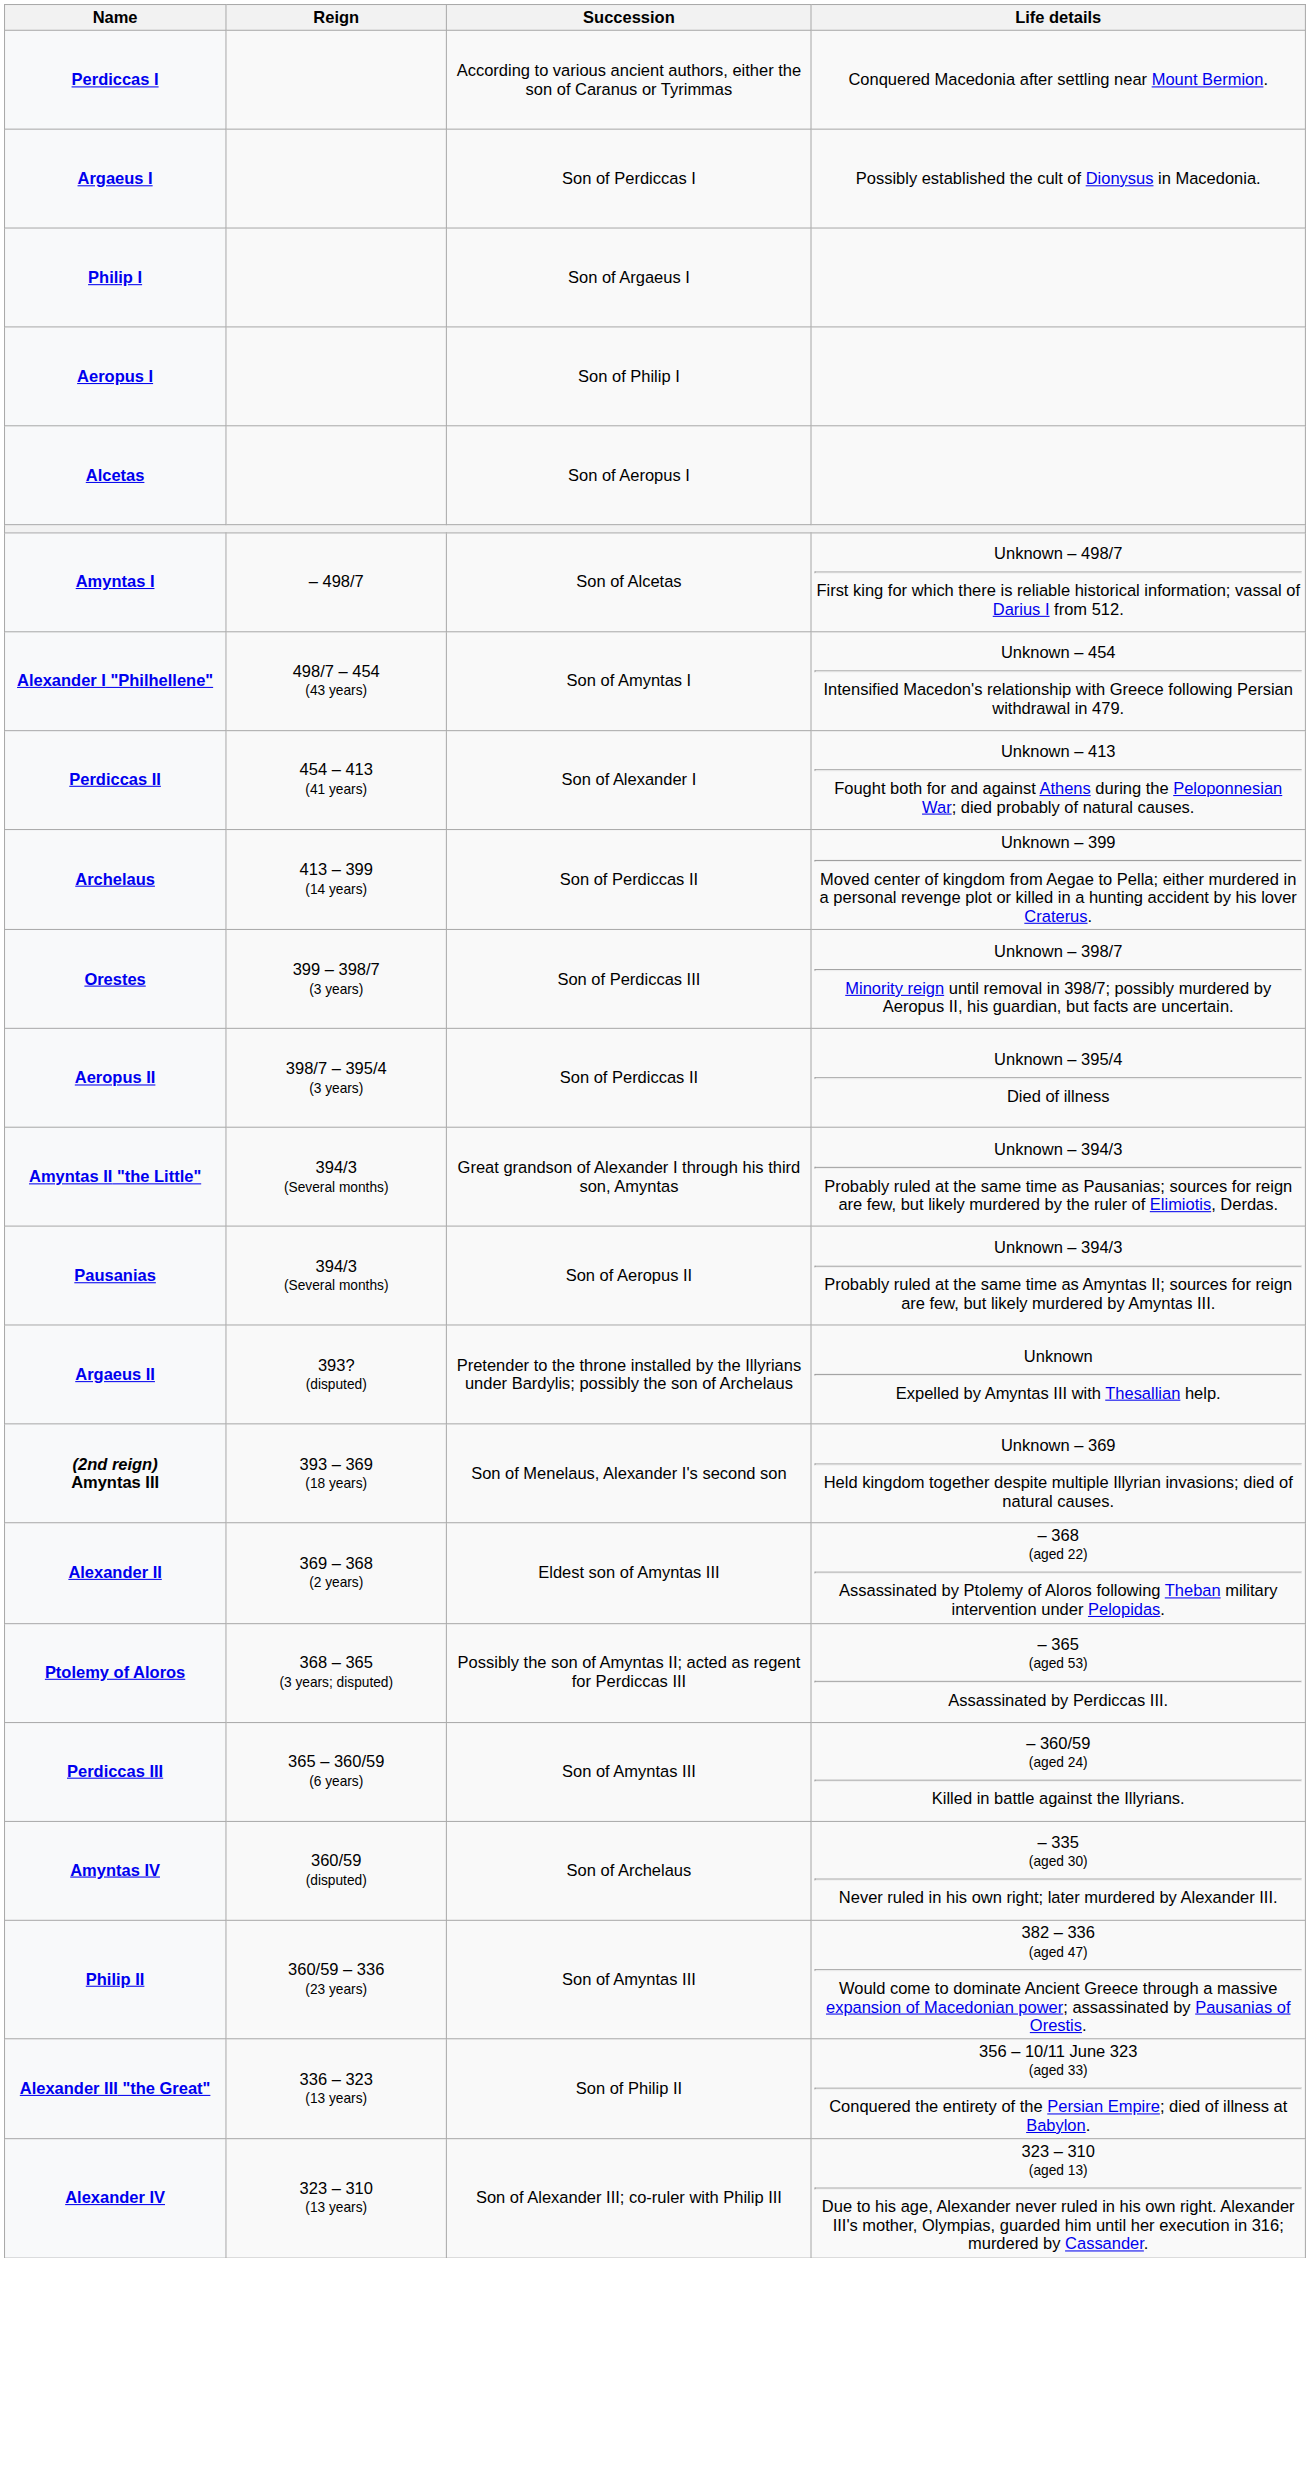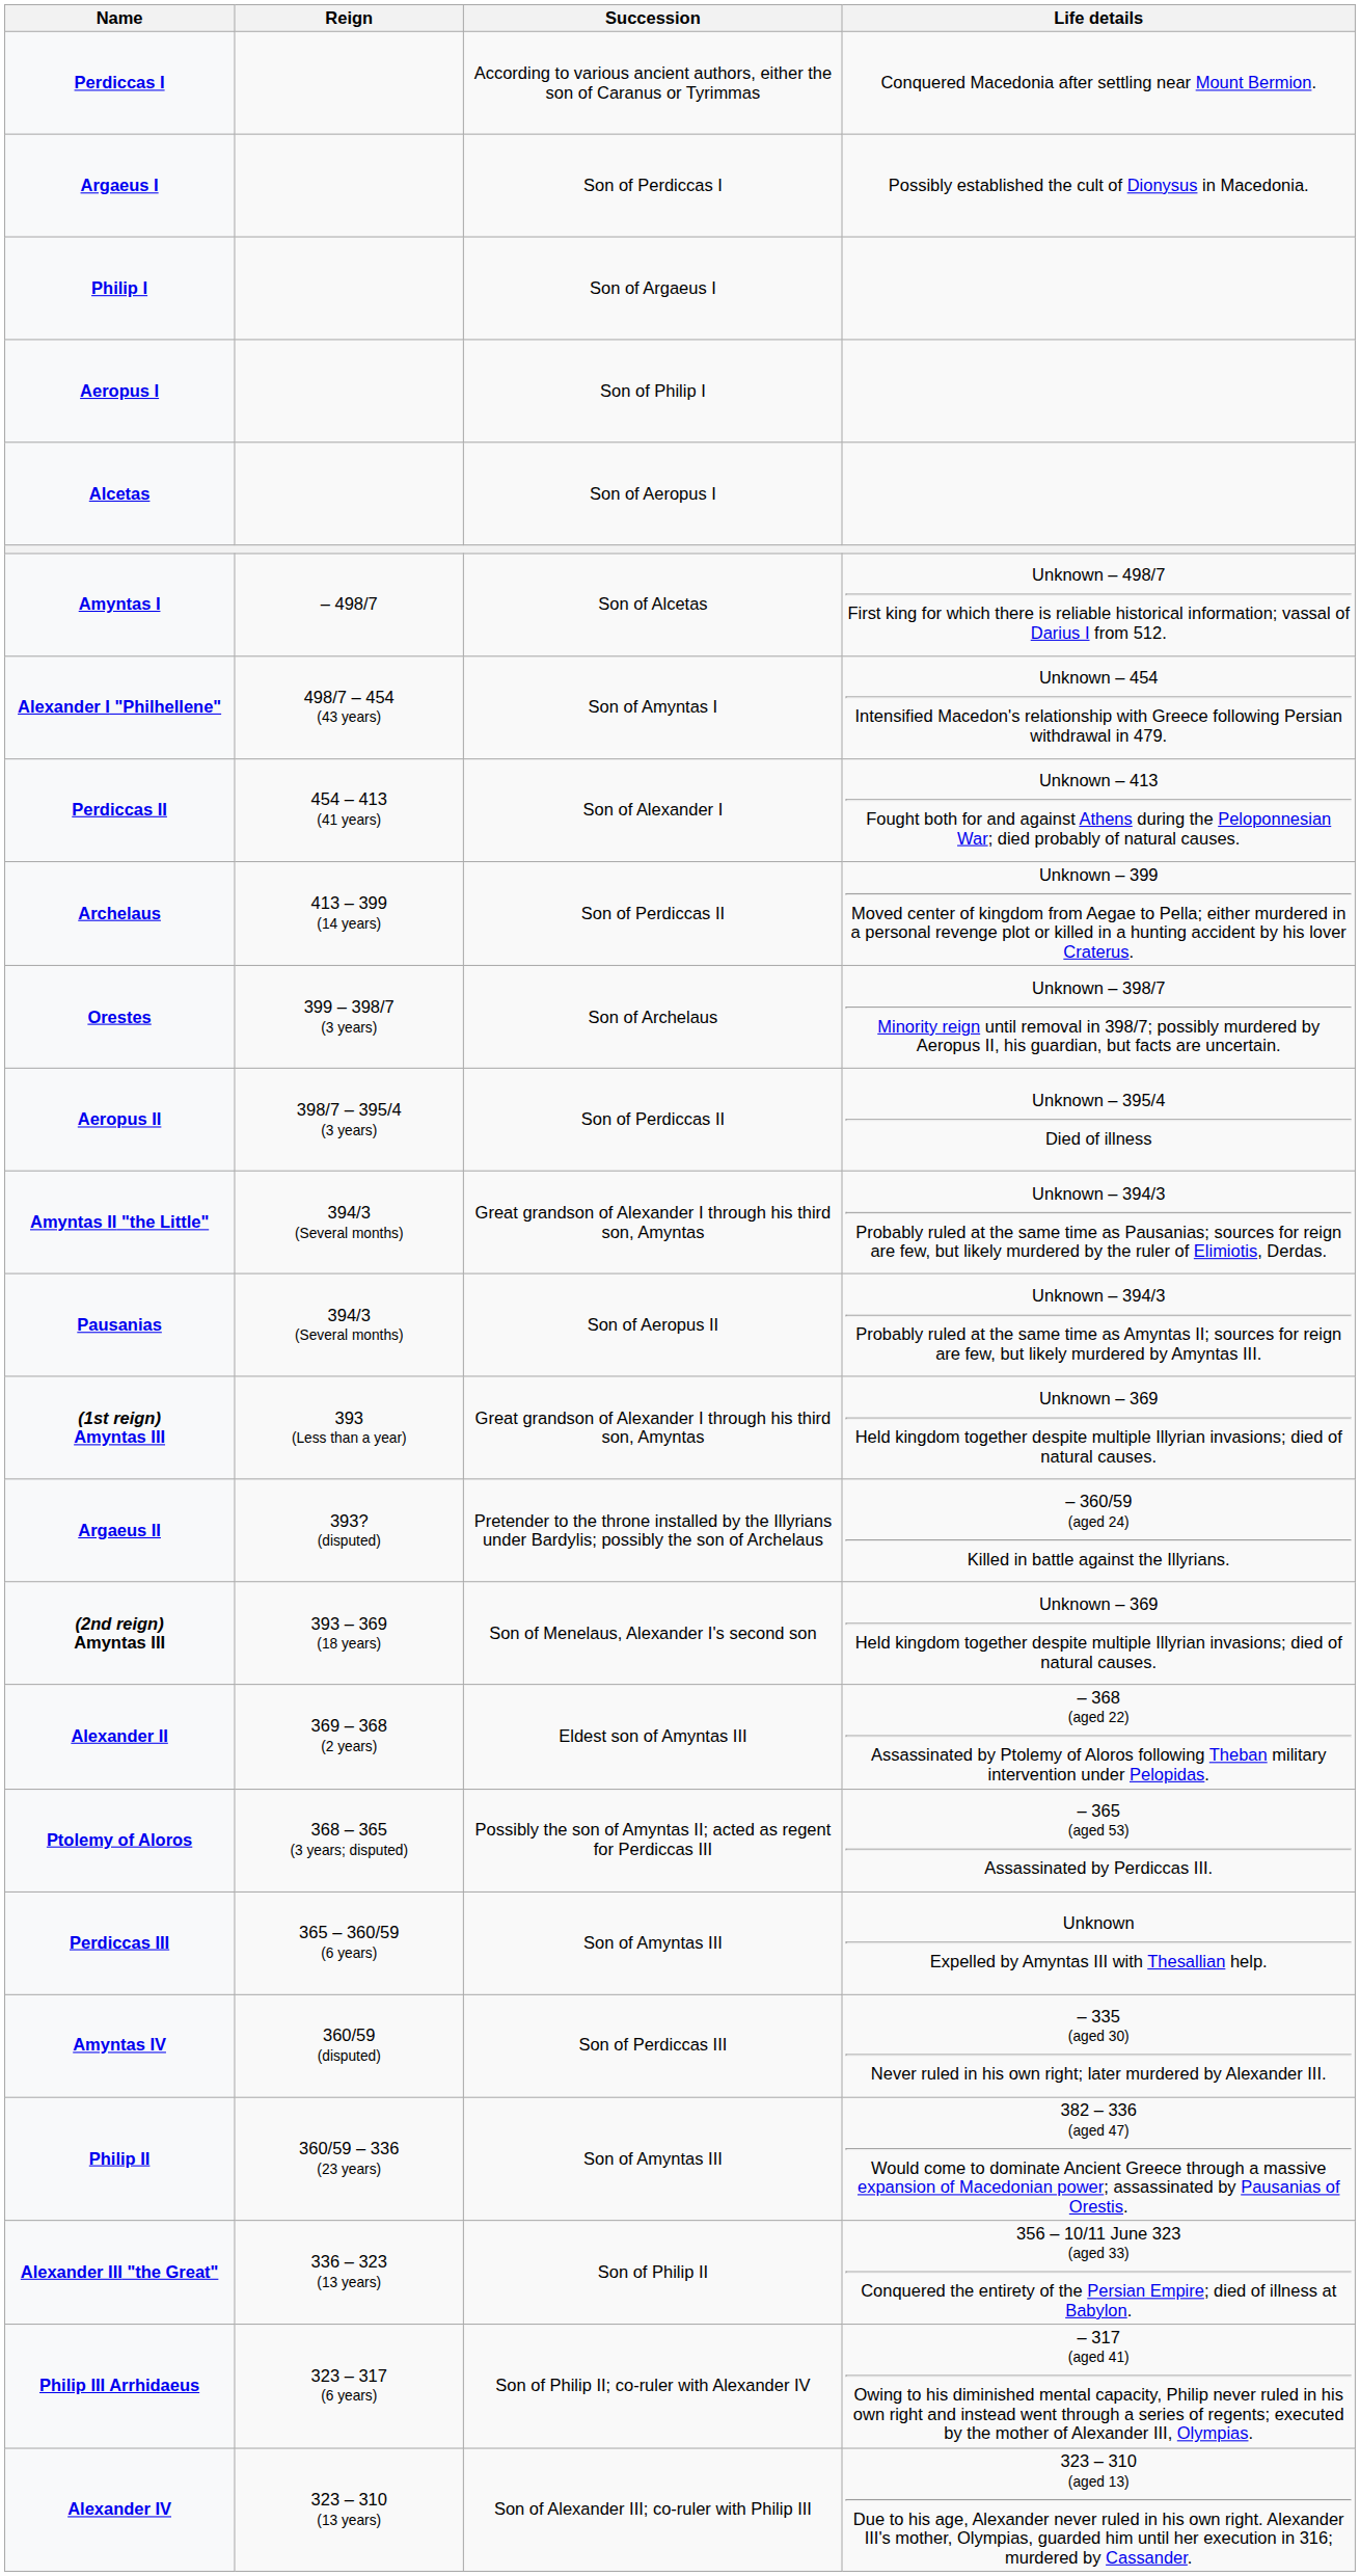Orestes | Succession: Son of Perdiccas III -> Son of Archelaus
+ row: (1st reign) Amyntas III | 393 (Less than a year) | Great grandson of Alexander I through his third son, Amyntas | Unknown – 369 Held kingdom together despite multiple Illyrian invasions; died of natural causes.
Argaeus II | Life details: Unknown Expelled by Amyntas III with Thesallian help. -> – 360/59 (aged 24) Killed in battle against the Illyrians.
Perdiccas III | Life details: – 360/59 (aged 24) Killed in battle against the Illyrians. -> Unknown Expelled by Amyntas III with Thesallian help.
Amyntas IV | Succession: Son of Archelaus -> Son of Perdiccas III
+ row: Philip III Arrhidaeus | 323 – 317 (6 years) | Son of Philip II; co-ruler with Alexander IV | – 317 (aged 41) Owing to his diminished mental capacity, Philip never ruled in his own right and instead went through a series of regents; executed by the mother of Alexander III, Olympias.
